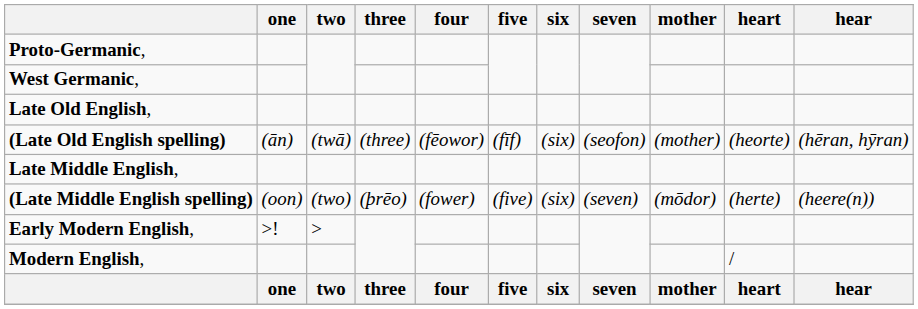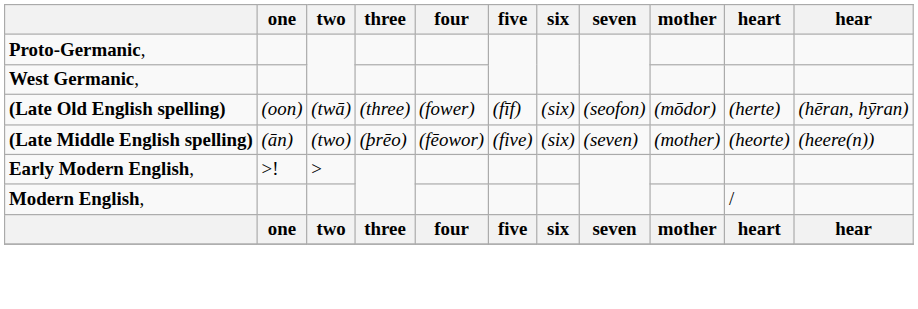- row: Late Old English,
(Late Old English spelling) | one: (ān) -> (oon)
(Late Old English spelling) | four: (fēowor) -> (fower)
(Late Old English spelling) | mother: (mother) -> (mōdor)
(Late Old English spelling) | heart: (heorte) -> (herte)
- row: Late Middle English,
(Late Middle English spelling) | one: (oon) -> (ān)
(Late Middle English spelling) | four: (fower) -> (fēowor)
(Late Middle English spelling) | mother: (mōdor) -> (mother)
(Late Middle English spelling) | heart: (herte) -> (heorte)
